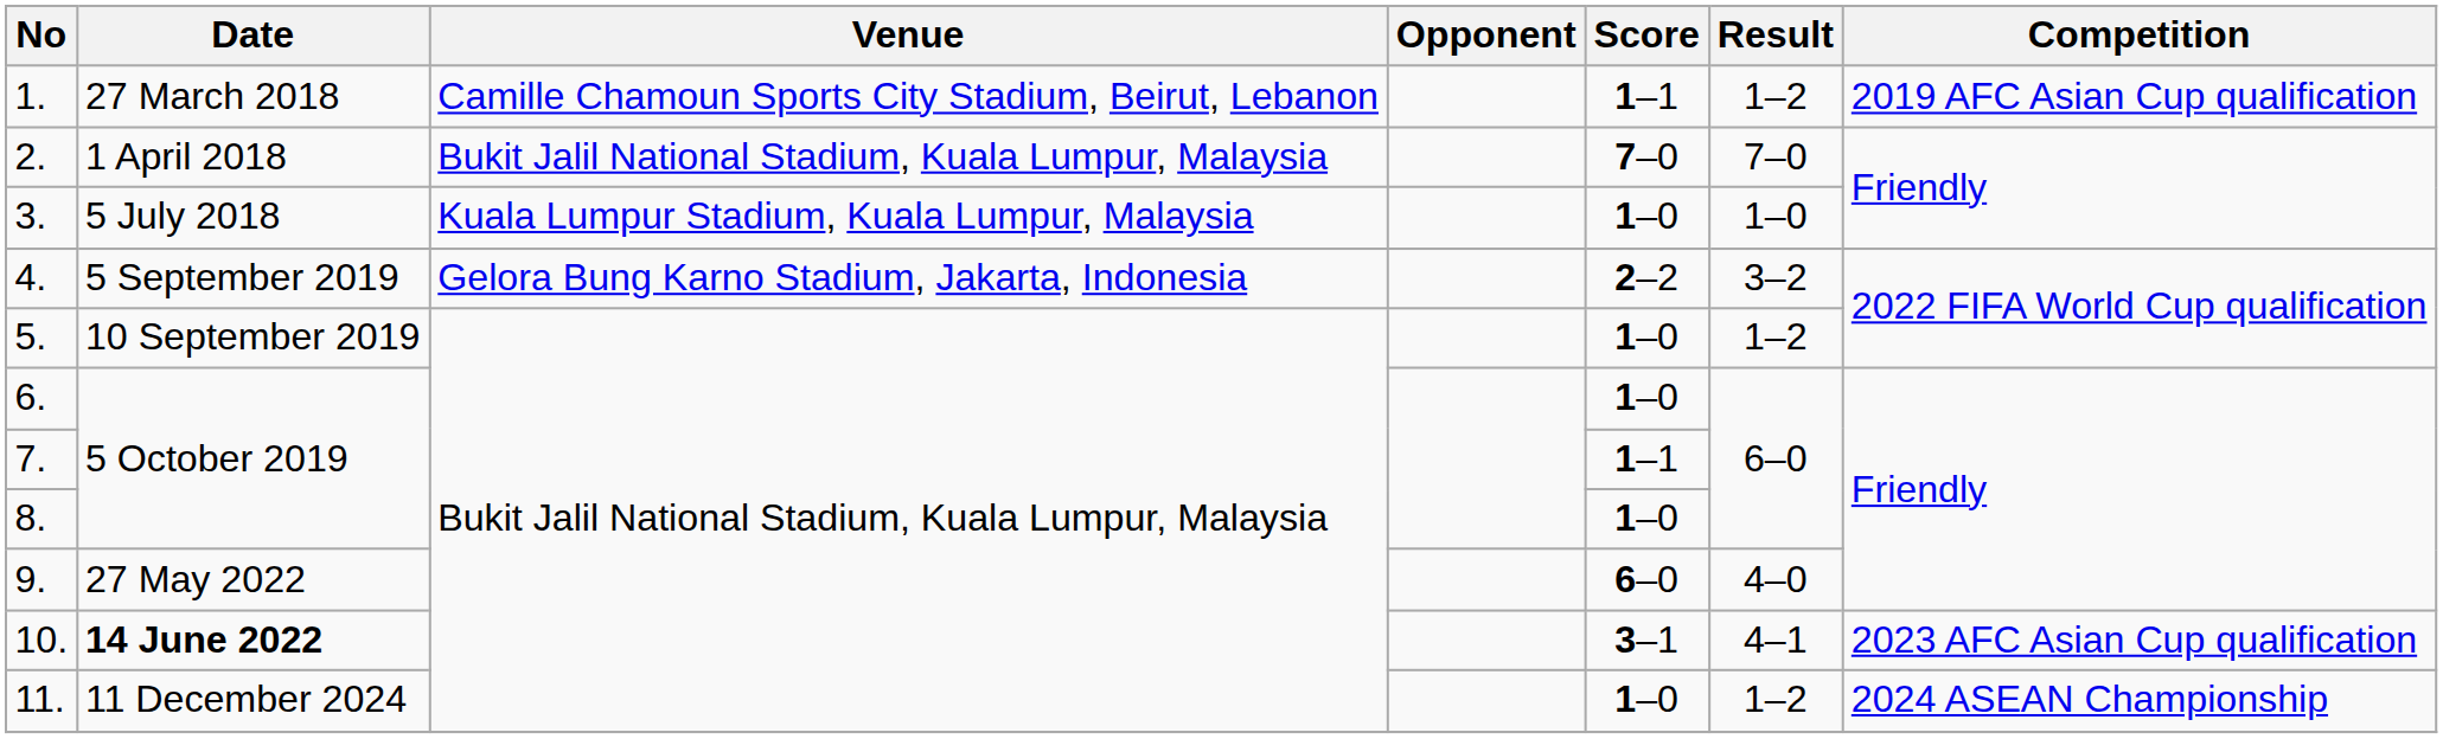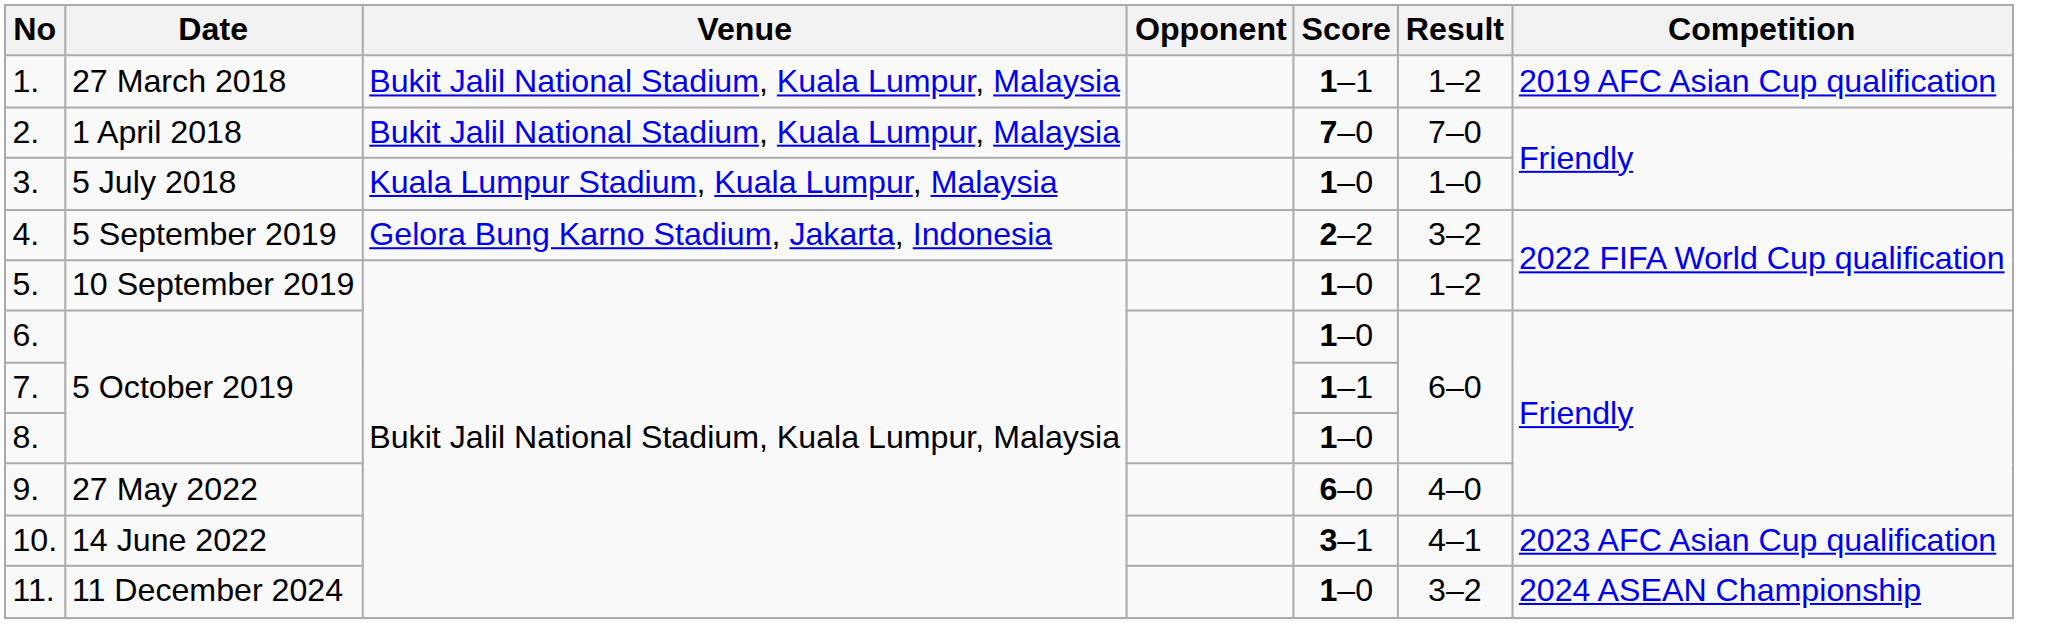1. | Venue: Camille Chamoun Sports City Stadium, Beirut, Lebanon -> Bukit Jalil National Stadium, Kuala Lumpur, Malaysia
10. | Date: bold -> normal
11. | Result: 1–2 -> 3–2
